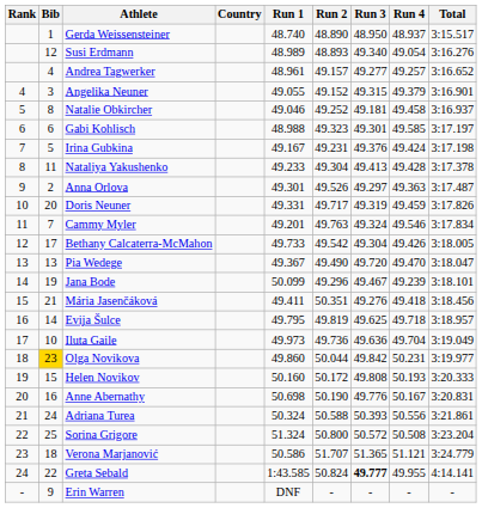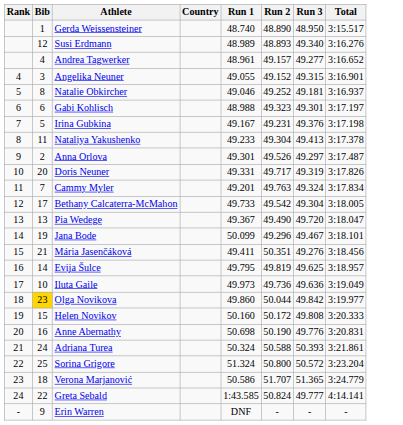- column: Run 4 | 48.937 | 49.054 | 49.257 | 49.379 | 49.458 | 49.585 | 49.424 | 49.428 | 49.363 | 49.459 | 49.546 | 49.426 | 49.470 | 49.239 | 49.418 | 49.718 | 49.704 | 50.231 | 50.193 | 50.167 | 50.556 | 50.508 | 51.121 | 49.955 | -
Greta Sebald | Run 3: bold -> normal
